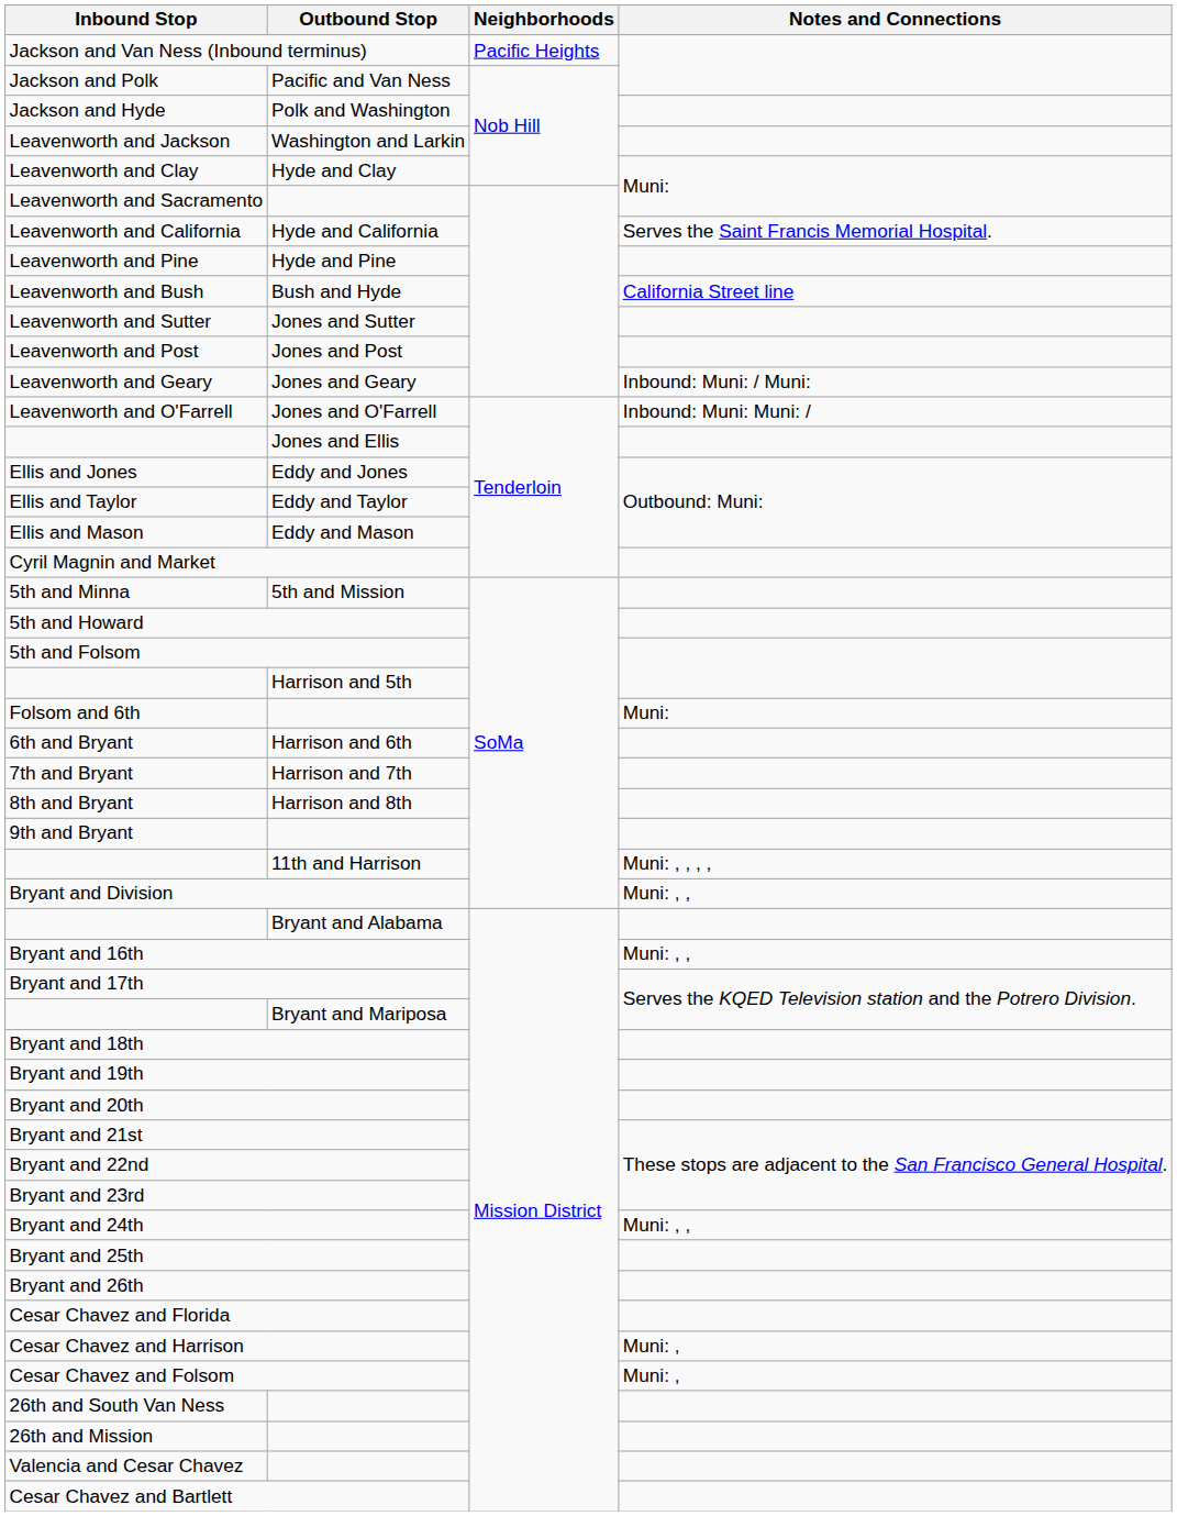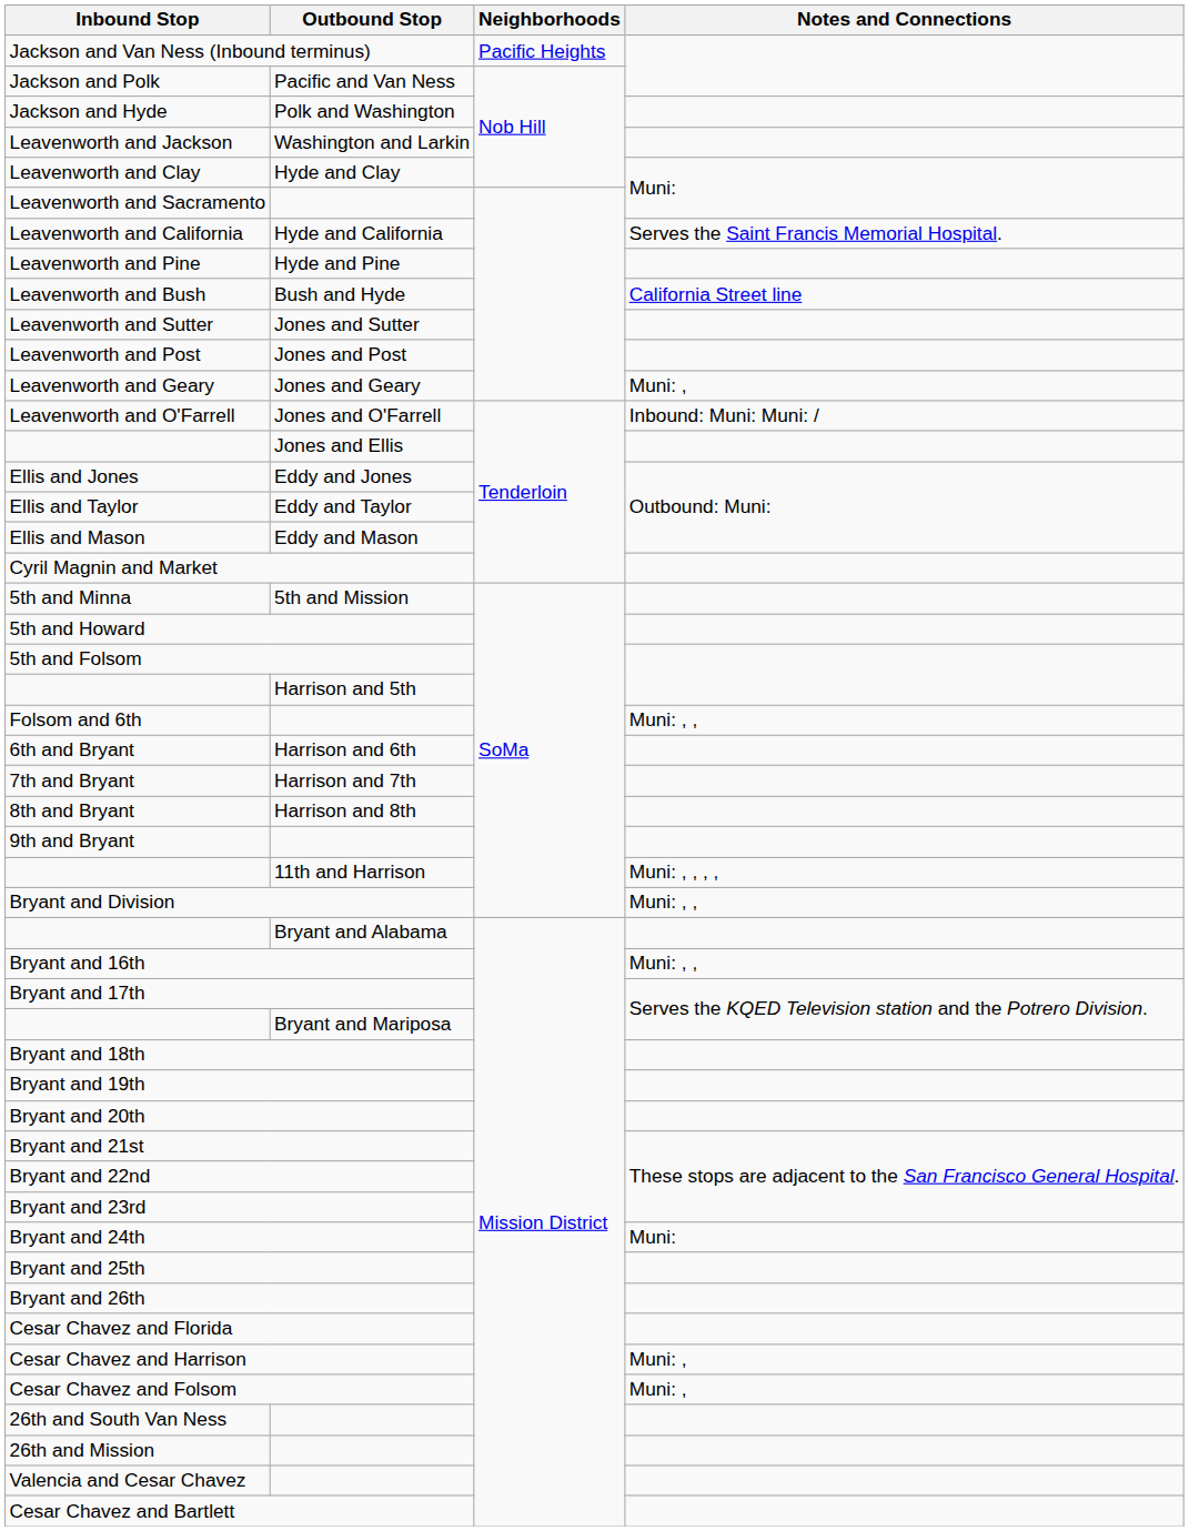Leavenworth and Geary | Notes and Connections: Inbound: Muni: / Muni: -> Muni: ,
Folsom and 6th | Notes and Connections: Muni: -> Muni: , ,
Bryant and 24th | Notes and Connections: Muni: , , -> Muni:
